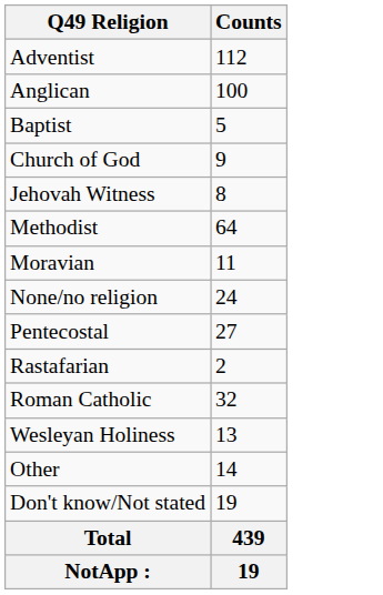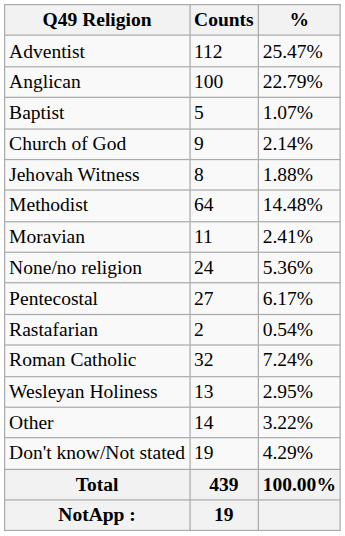+ column: % | 25.47% | 22.79% | 1.07% | 2.14% | 1.88% | 14.48% | 2.41% | 5.36% | 6.17% | 0.54% | 7.24% | 2.95% | 3.22% | 4.29% | 100.00%
